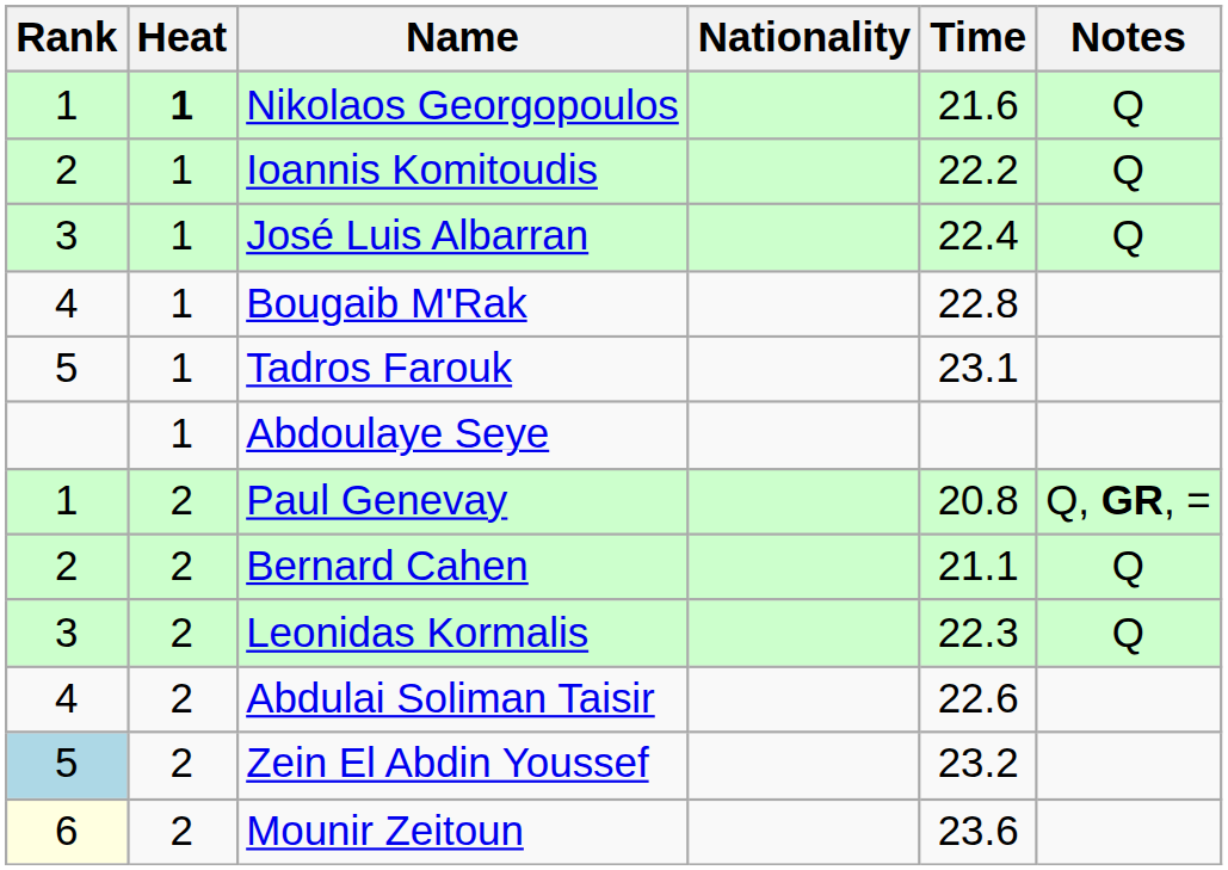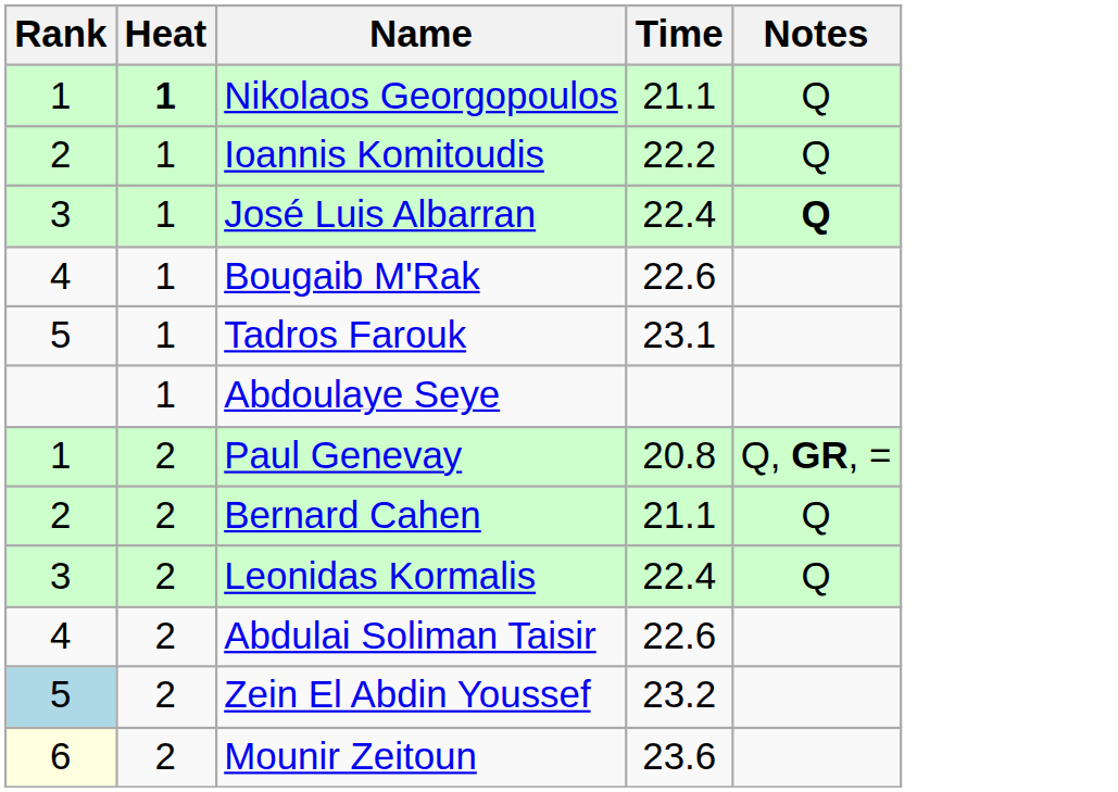- column: Nationality
Nikolaos Georgopoulos | Time: 21.6 -> 21.1
José Luis Albarran | Notes: normal -> bold
Bougaib M'Rak | Time: 22.8 -> 22.6
Leonidas Kormalis | Time: 22.3 -> 22.4
